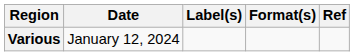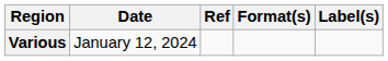columns swapped: Label(s) <-> Ref
